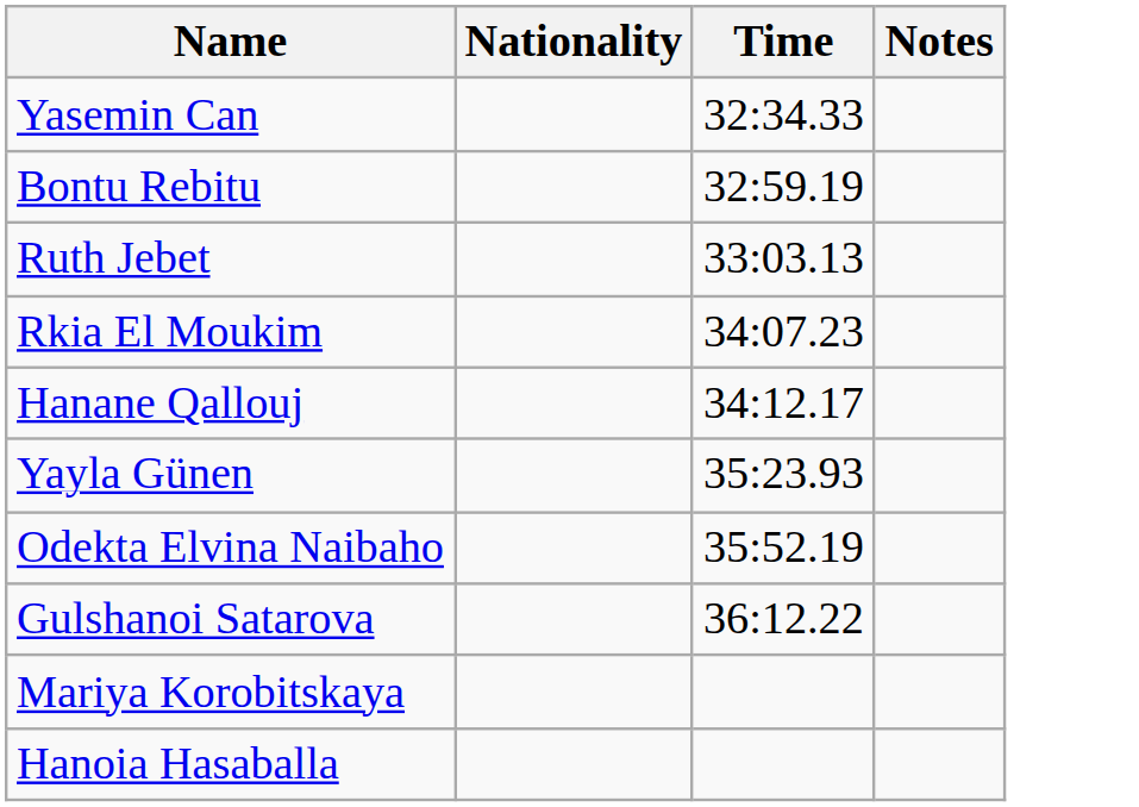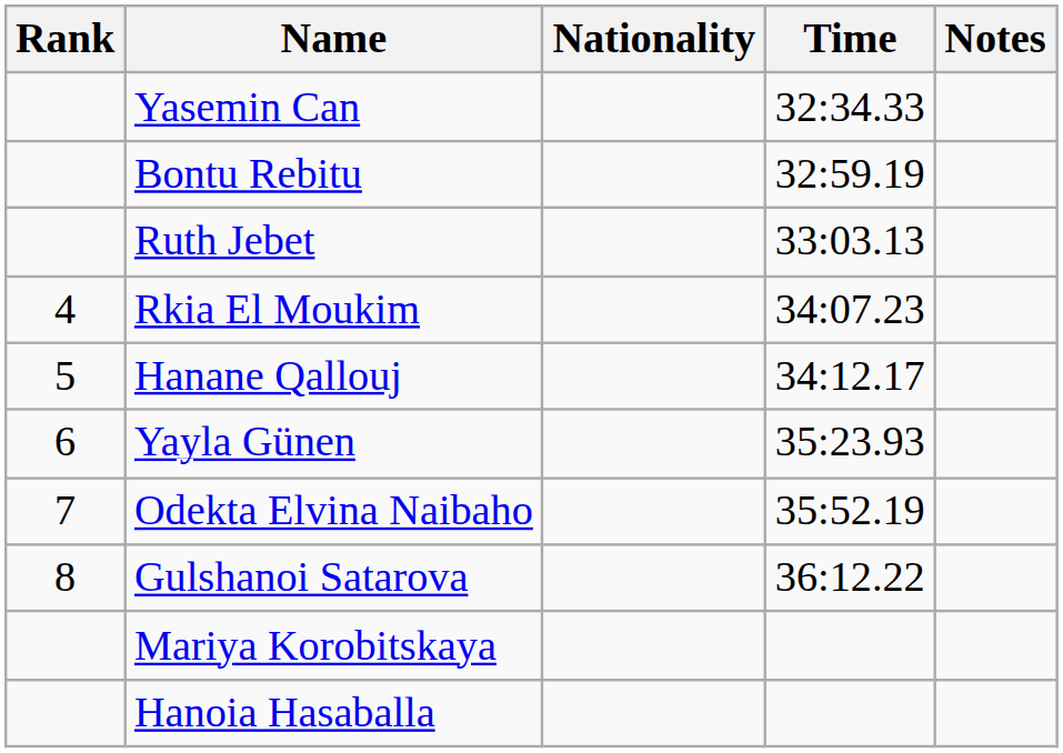+ column: Rank | 4 | 5 | 6 | 7 | 8
